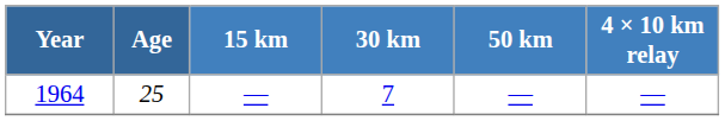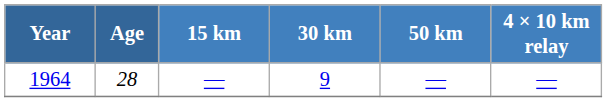1964 | Age: 25 -> 28
1964 | 30 km: 7 -> 9
